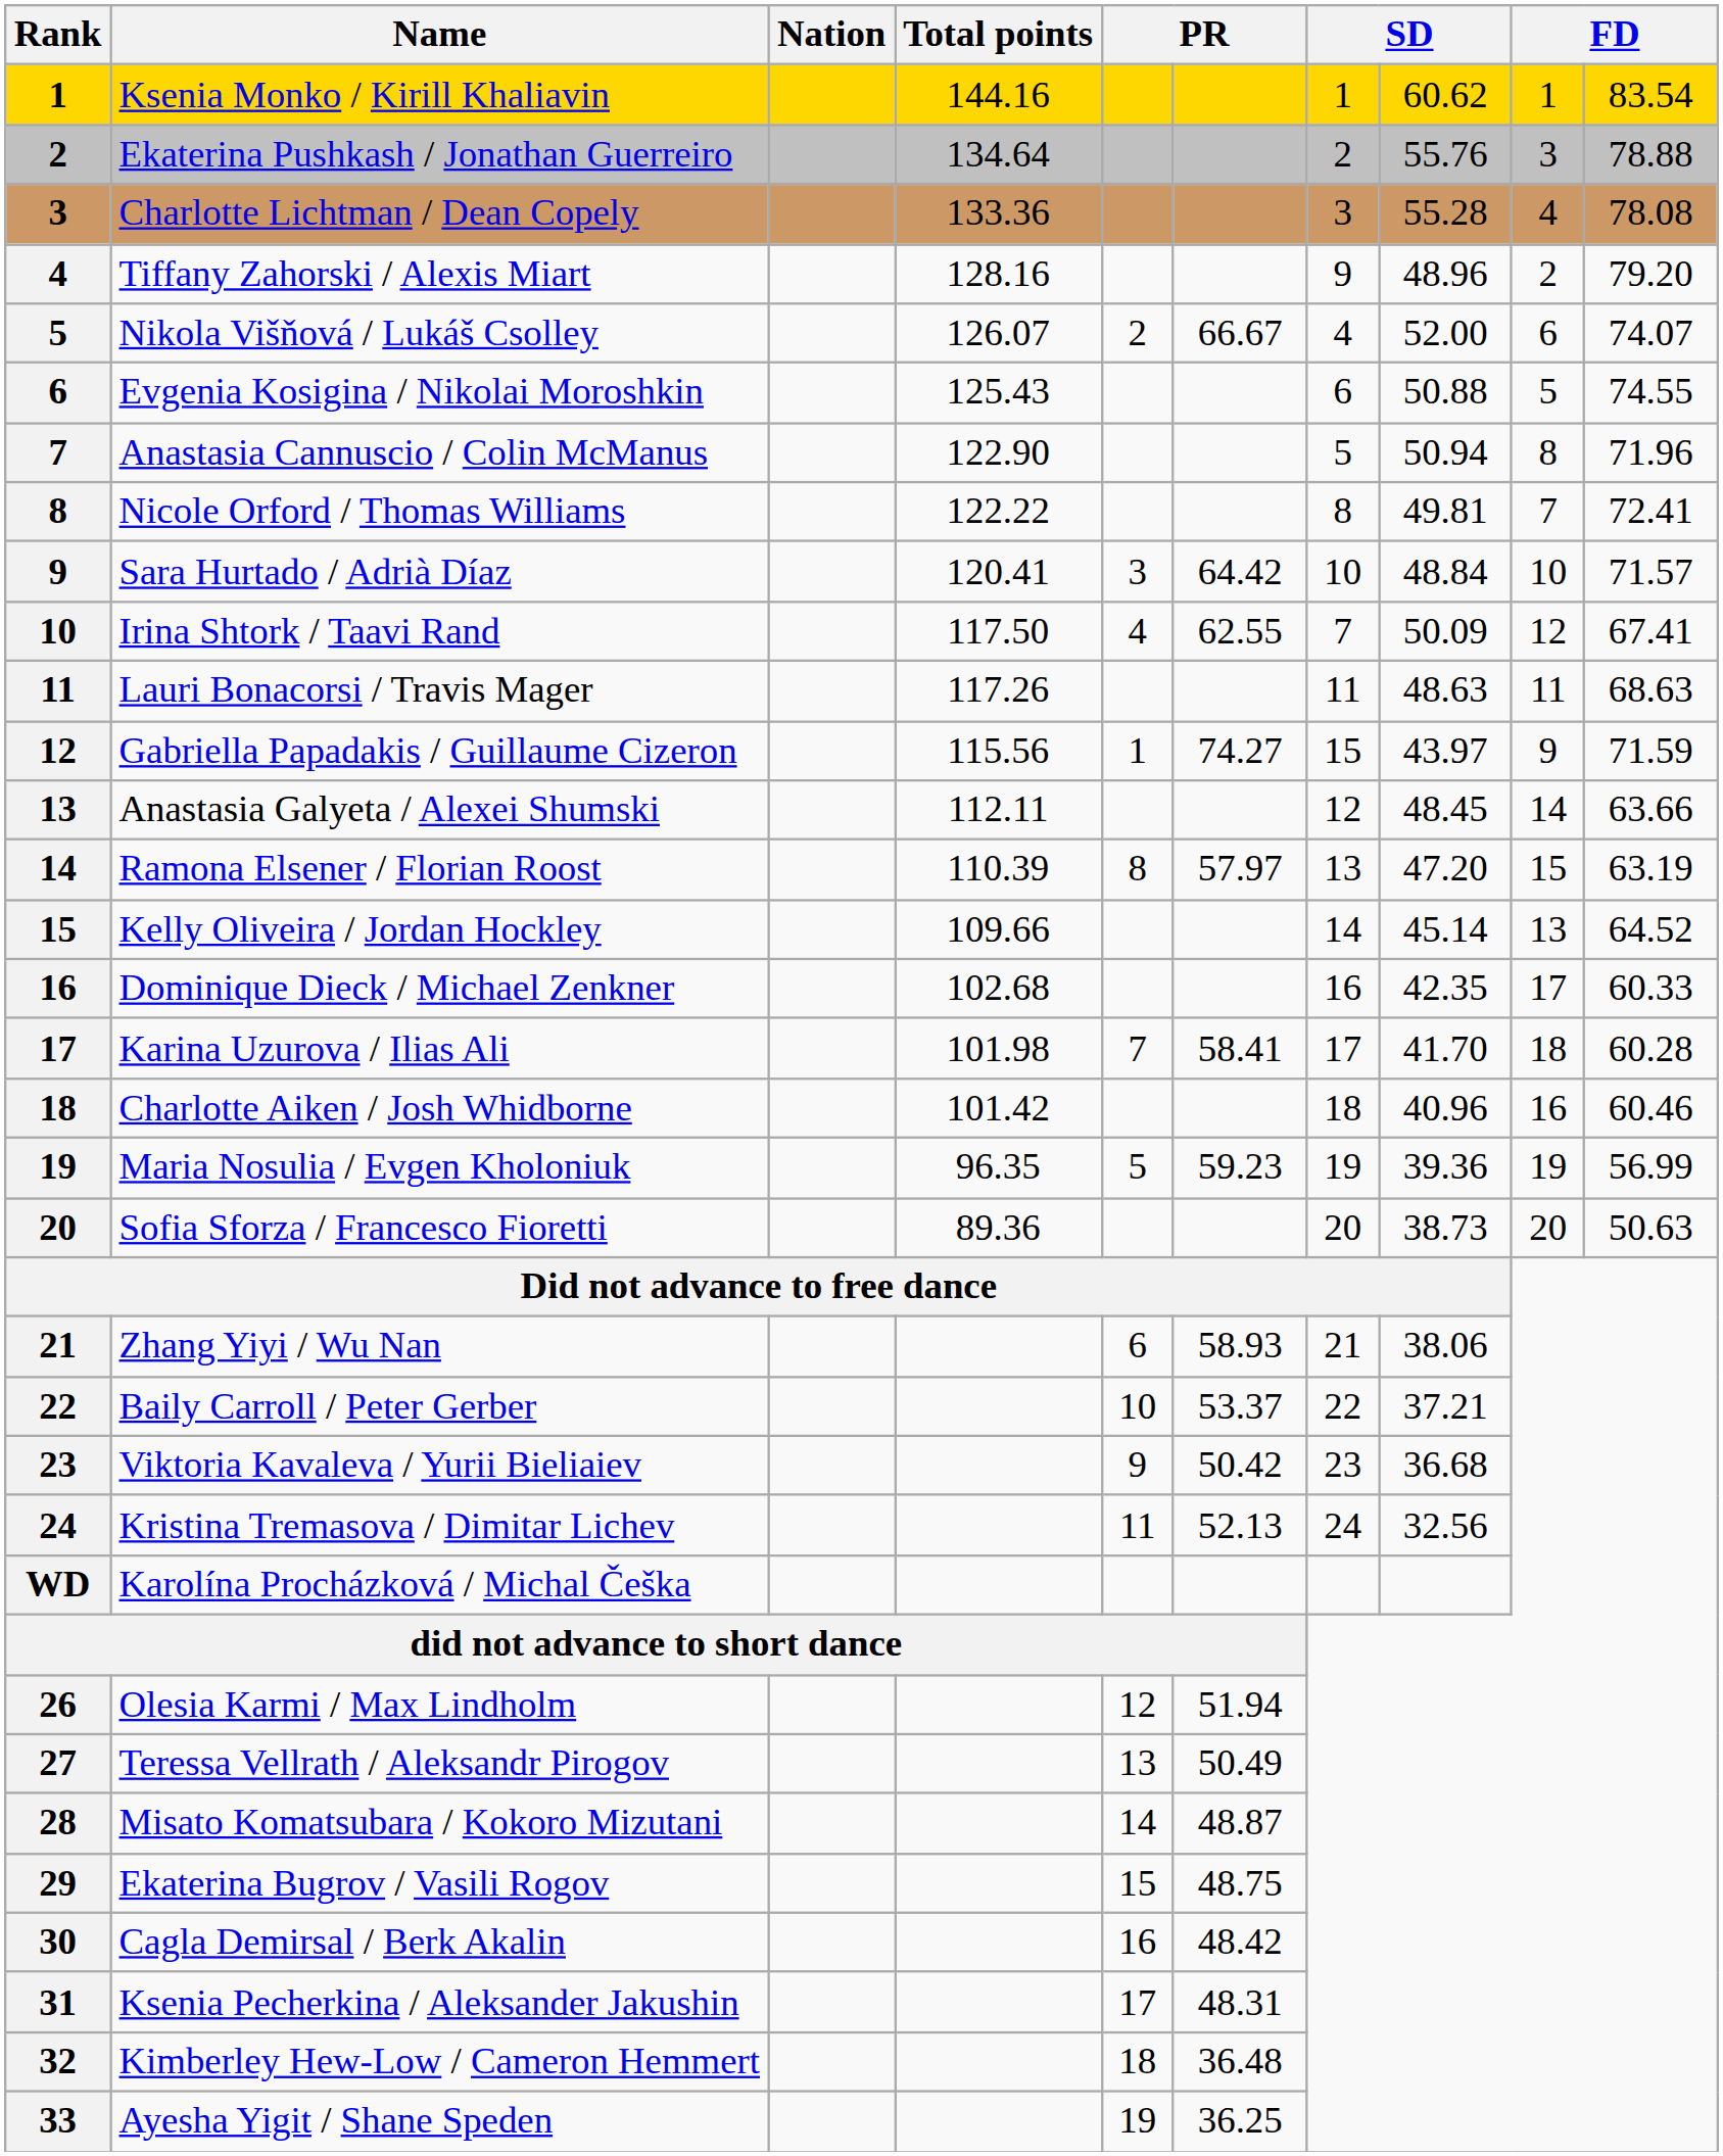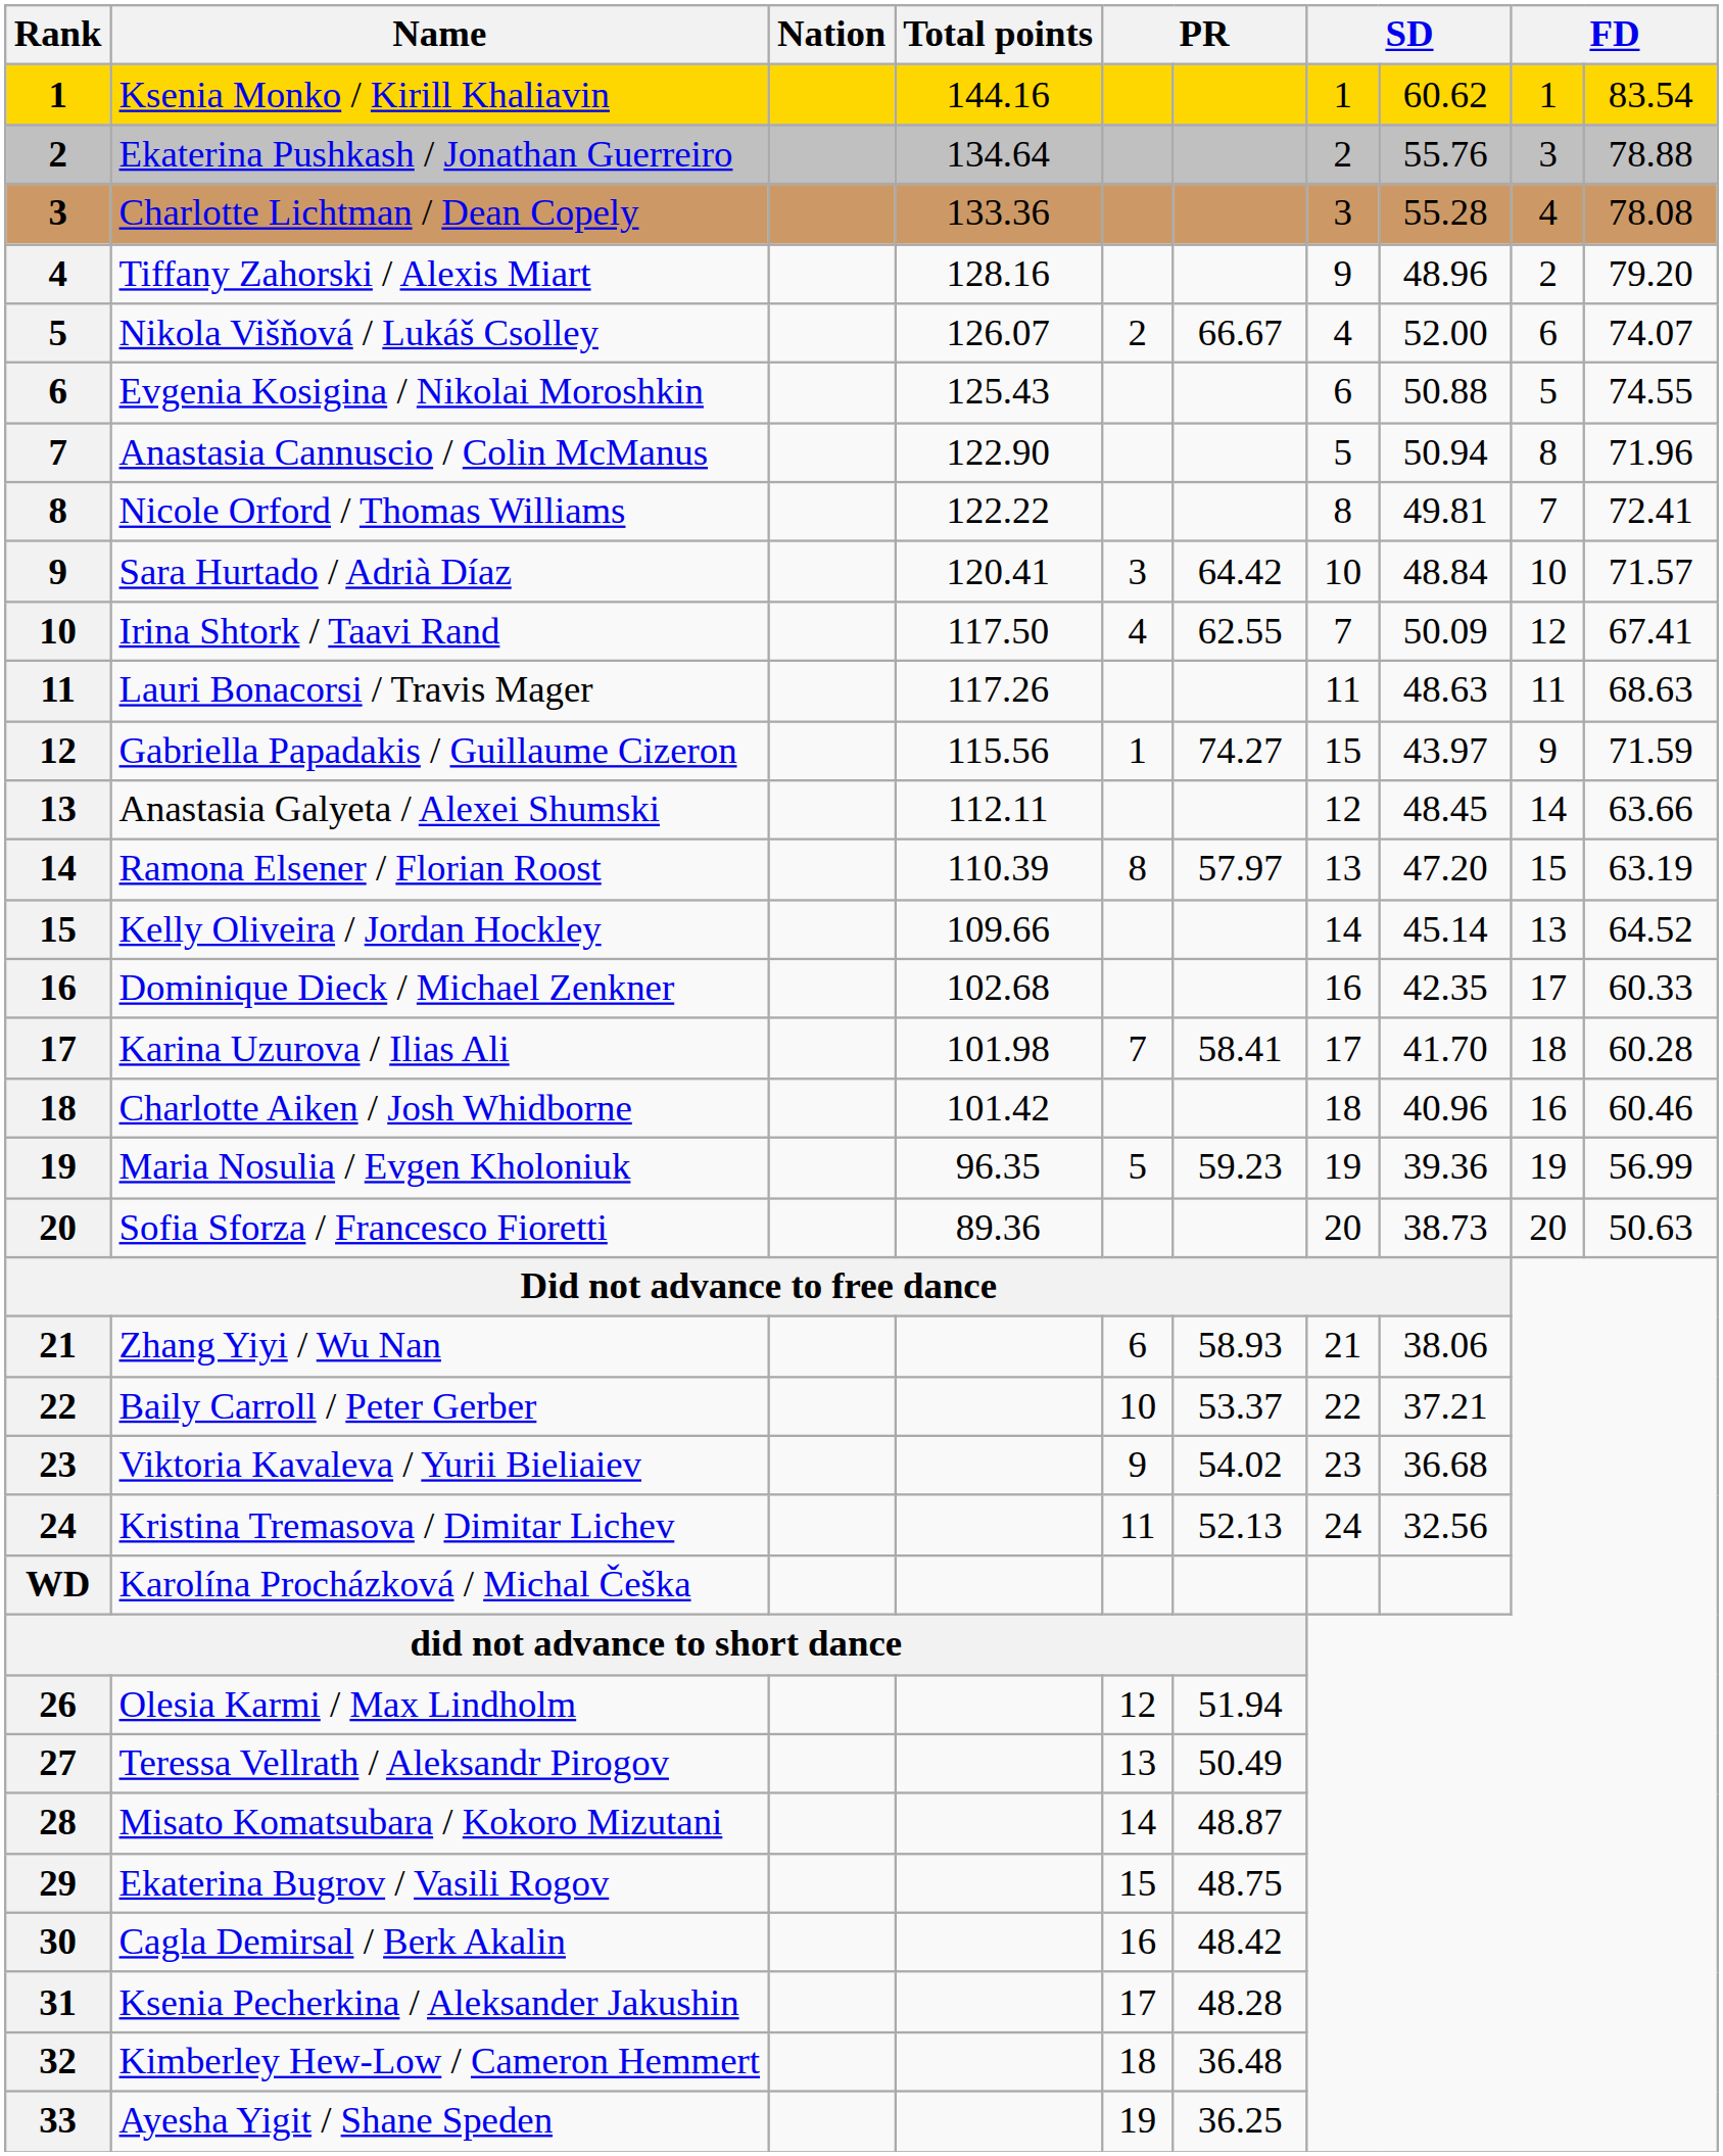Viktoria Kavaleva / Yurii Bieliaiev | column 6: 50.42 -> 54.02
Ksenia Pecherkina / Aleksander Jakushin | column 6: 48.31 -> 48.28
